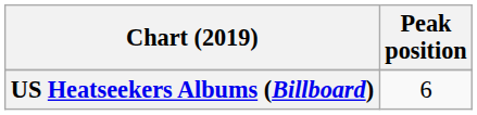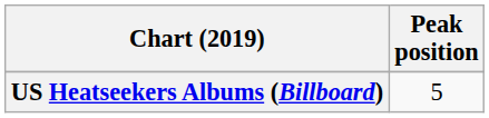US Heatseekers Albums (Billboard) | Peak position: 6 -> 5
